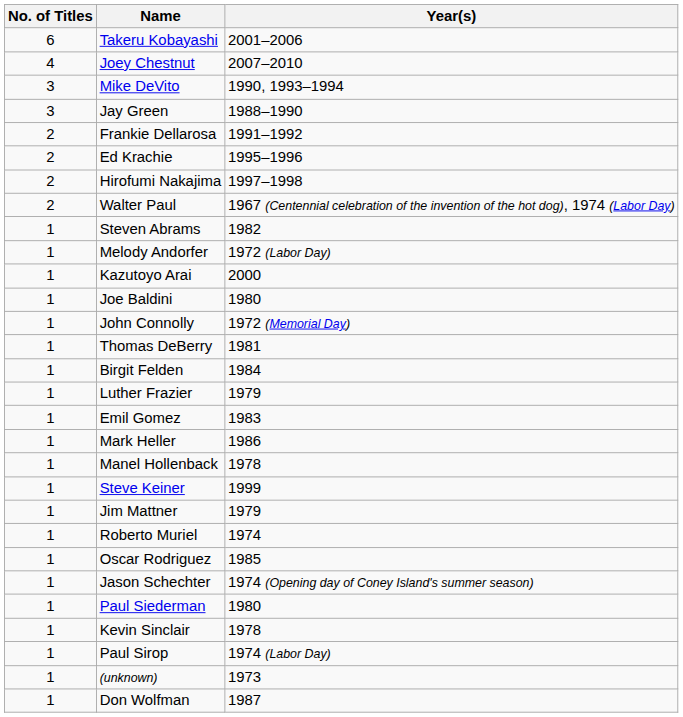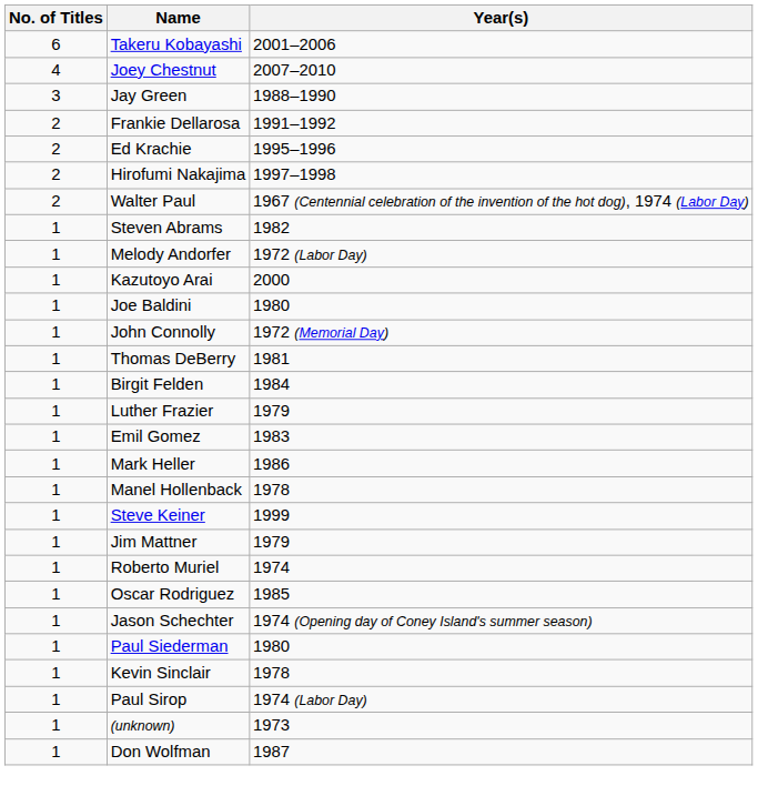- row: 3 | Mike DeVito | 1990, 1993–1994
